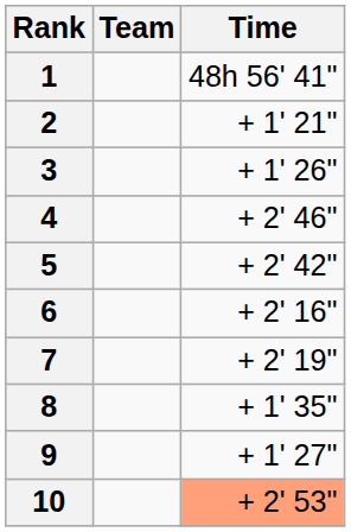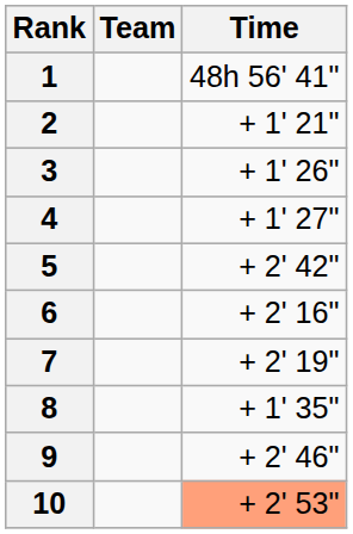4 | Time: + 2' 46" -> + 1' 27"
9 | Time: + 1' 27" -> + 2' 46"
